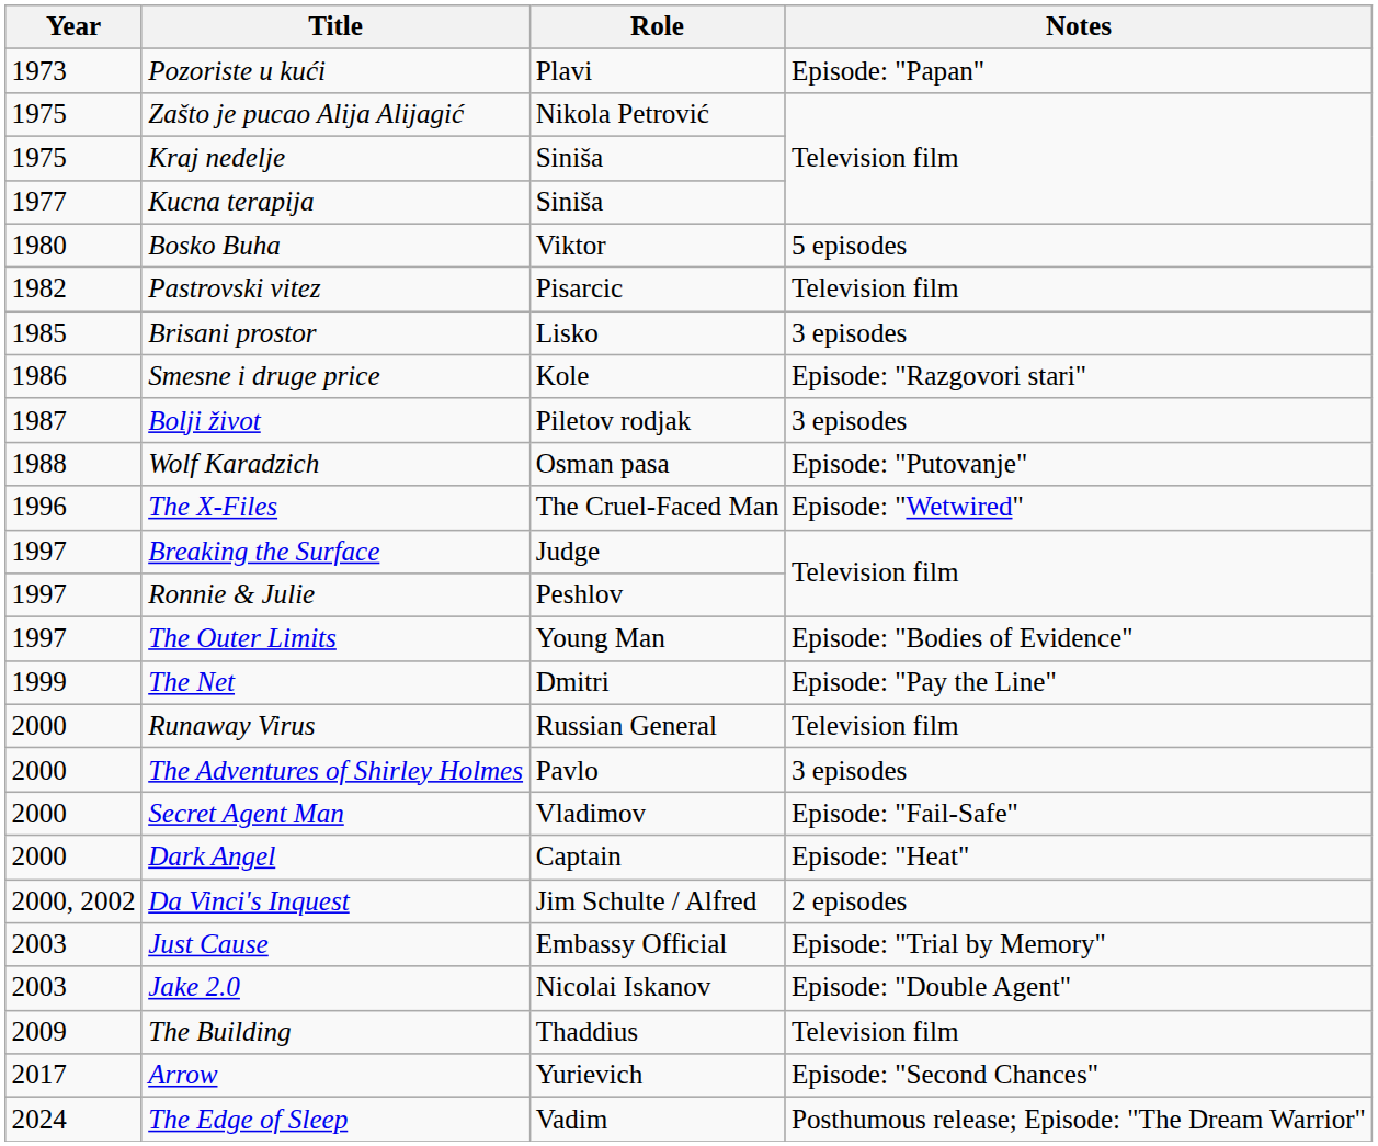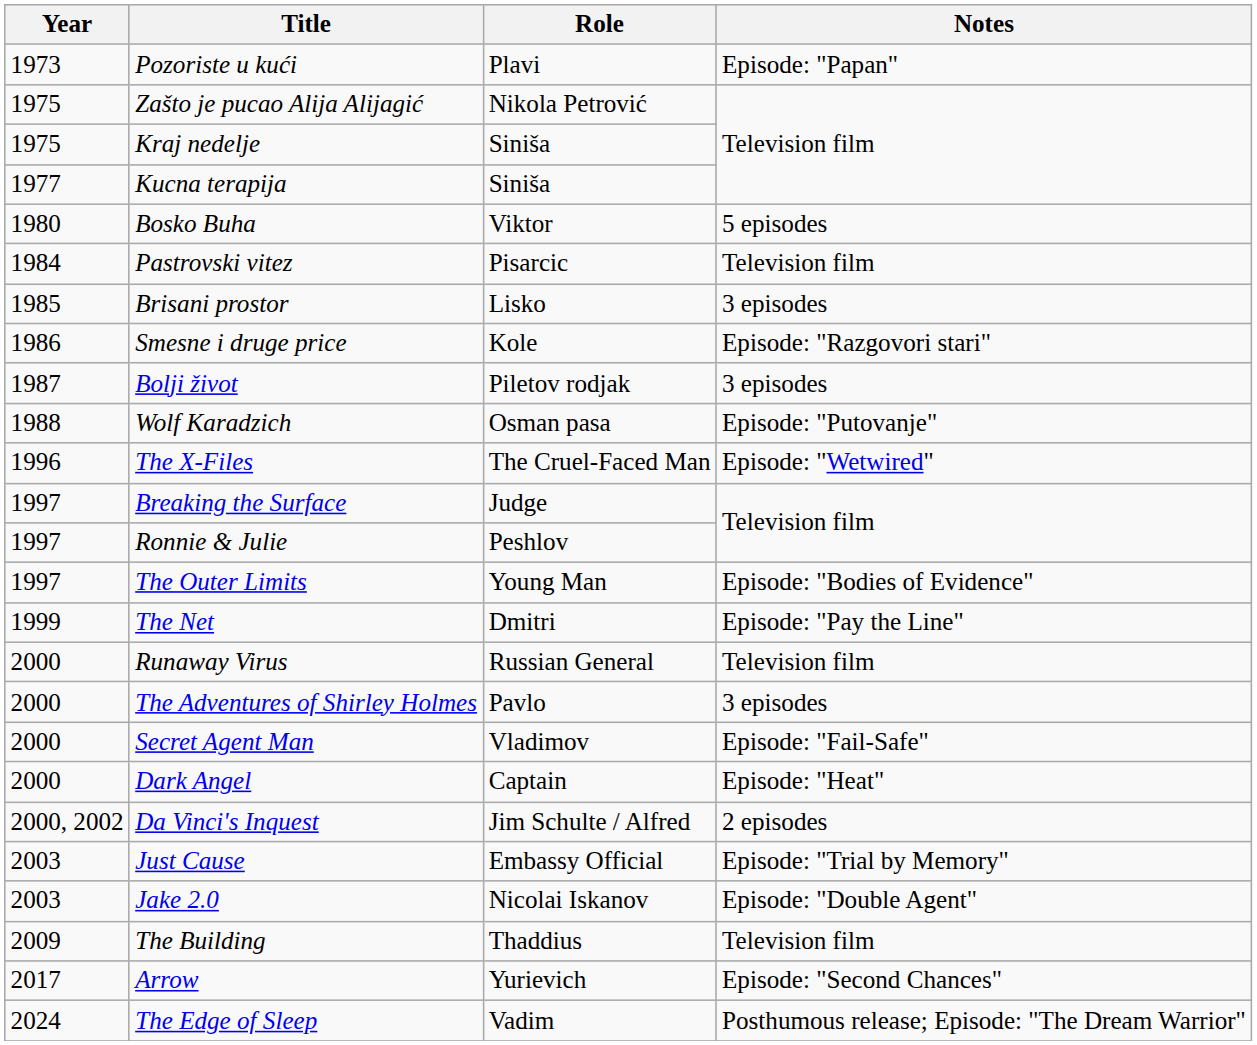Pastrovski vitez | Year: 1982 -> 1984
